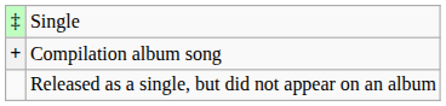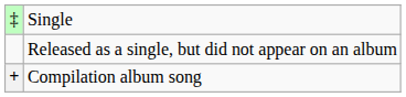rows swapped: Compilation album song <-> Released as a single, but did not appear on an album
